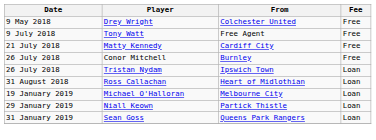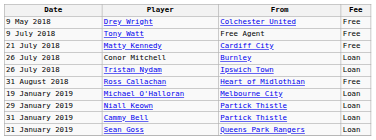Conor Mitchell | Fee: Free -> Loan
Ross Callachan | Fee: Loan -> Free
+ row: 31 January 2019 | Cammy Bell | Partick Thistle | Loan
